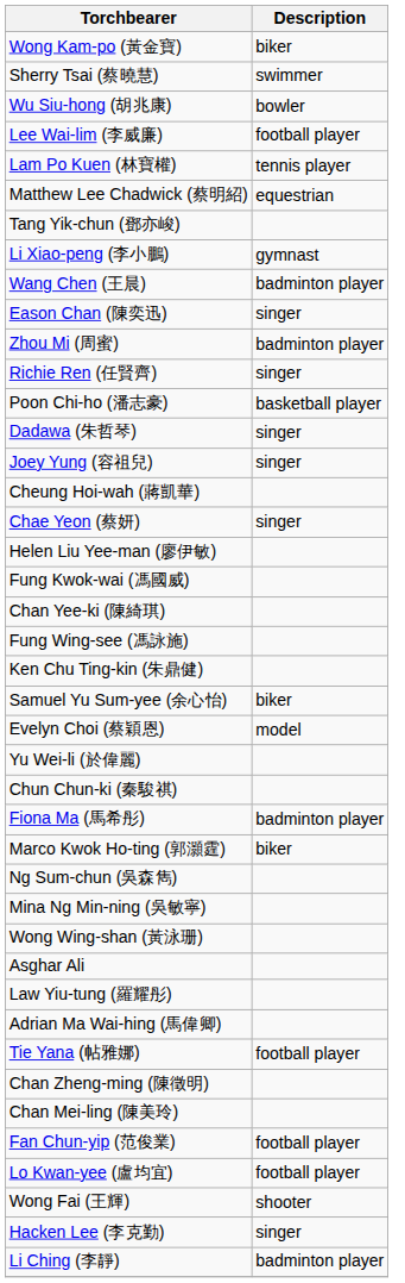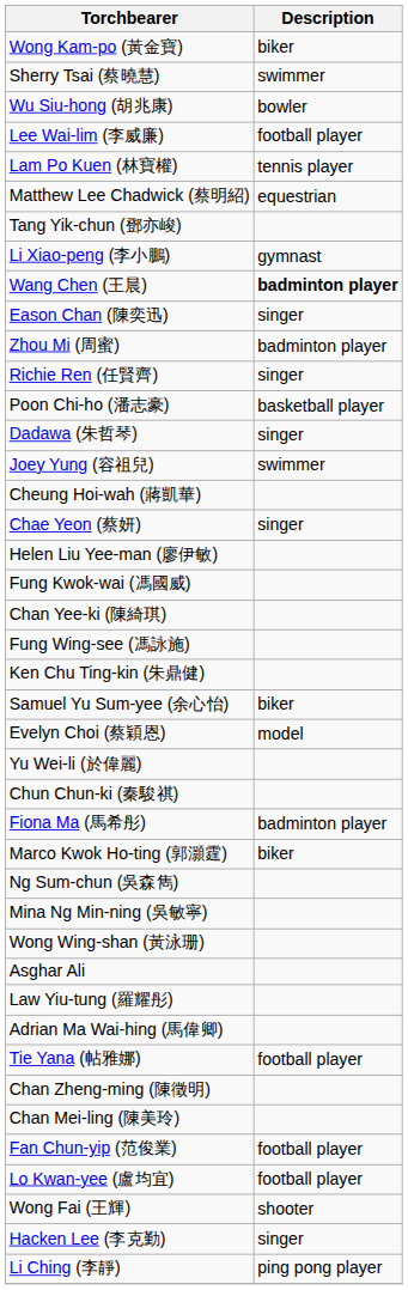Wang Chen (王晨) | Description: normal -> bold
Joey Yung (容祖兒) | Description: singer -> swimmer
Li Ching (李靜) | Description: badminton player -> ping pong player
